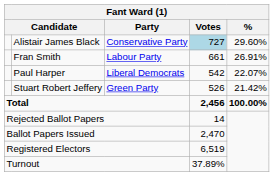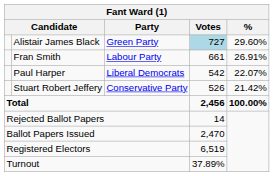Alistair James Black | Party: Conservative Party -> Green Party
Stuart Robert Jeffery | Party: Green Party -> Conservative Party
